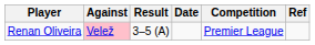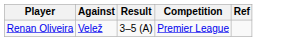- column: Date
Renan Oliveira | Against: pink background -> no background
